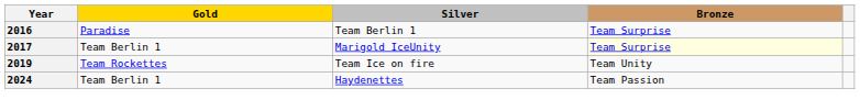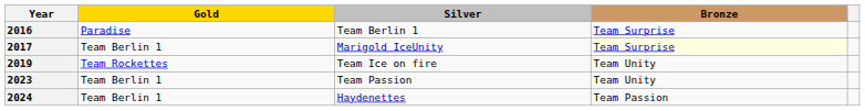+ row: 2023 | Team Berlin 1 | Team Passion | Team Unity
